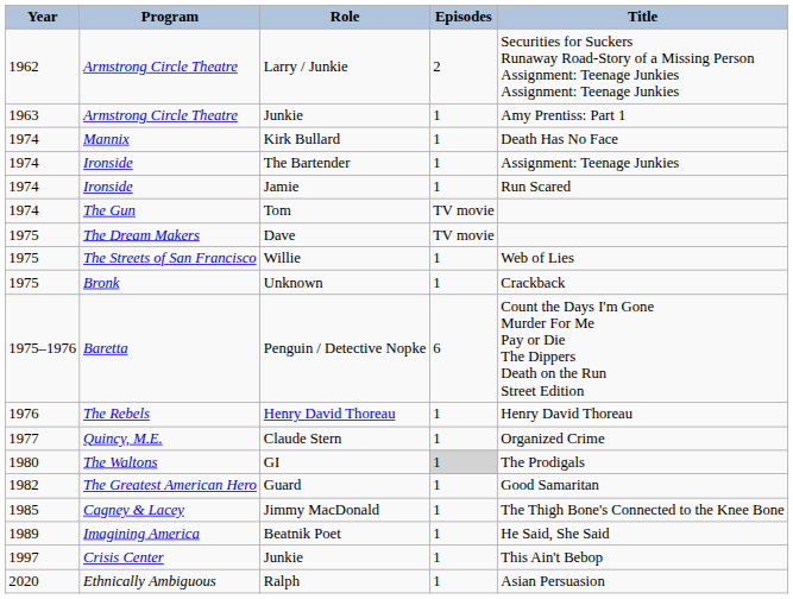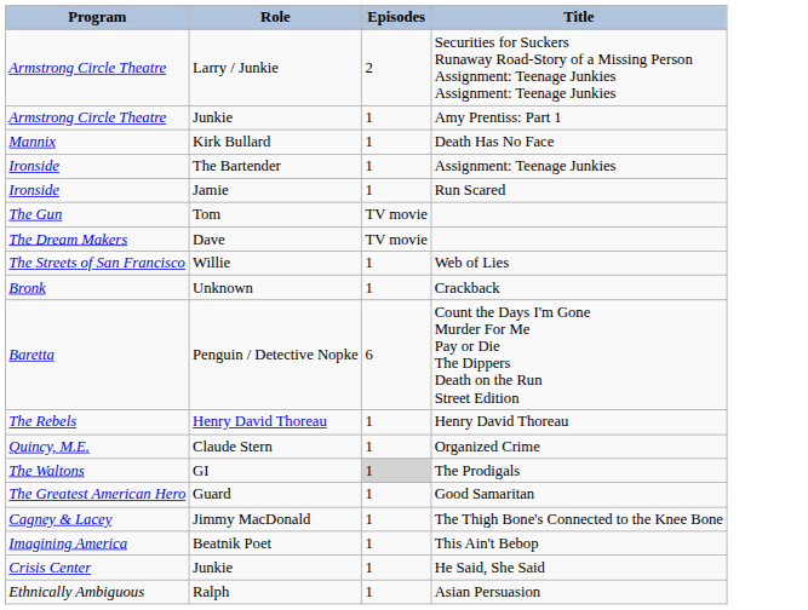- column: Year | 1962 | 1963 | 1974 | 1974 | 1974 | 1974 | 1975 | 1975 | 1975 | 1975–1976 | 1976 | 1977 | 1980 | 1982 | 1985 | 1989 | 1997 | 2020
Beatnik Poet | Title: He Said, She Said -> This Ain't Bebop
Crisis Center / Junkie | Title: This Ain't Bebop -> He Said, She Said
